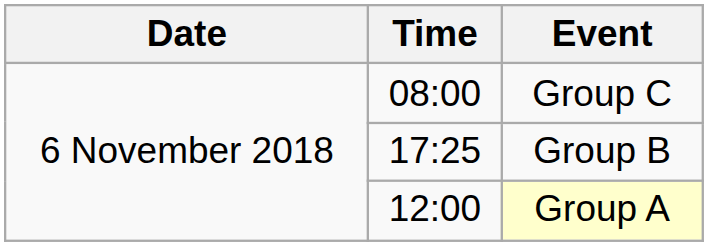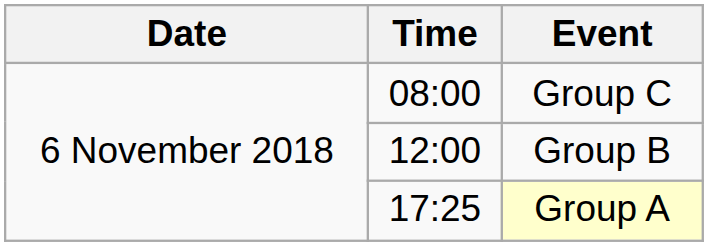Group B | Time: 17:25 -> 12:00
Group A | Time: 12:00 -> 17:25
